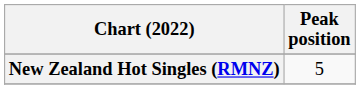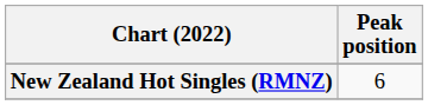New Zealand Hot Singles (RMNZ) | Peak position: 5 -> 6
